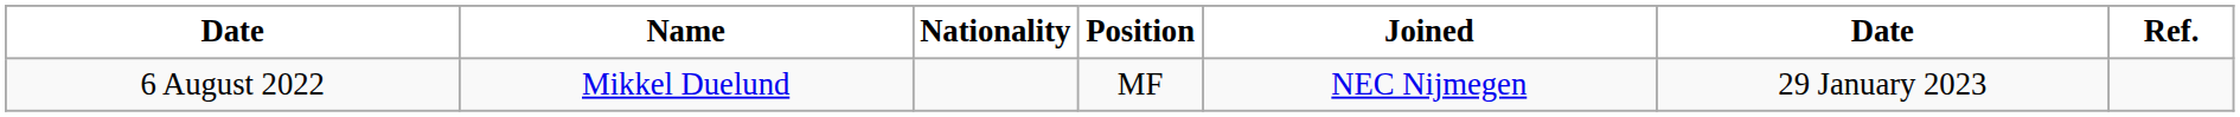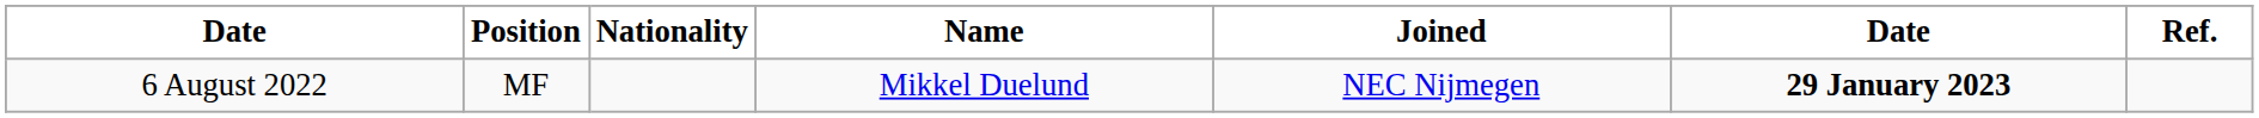columns swapped: Position <-> Name
6 August 2022 | column 6: normal -> bold
